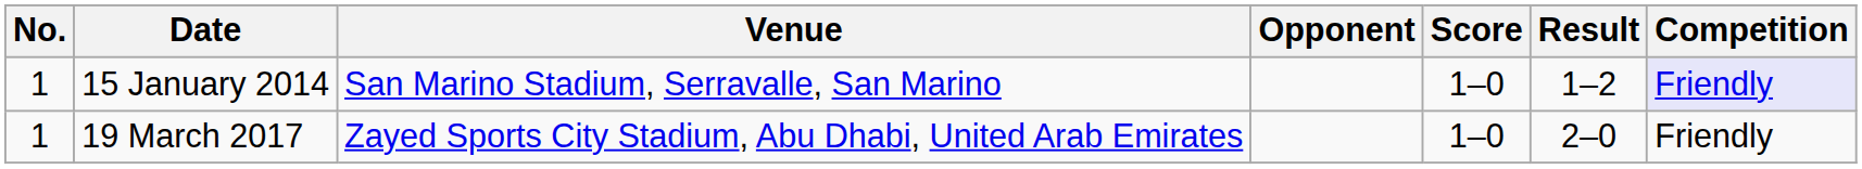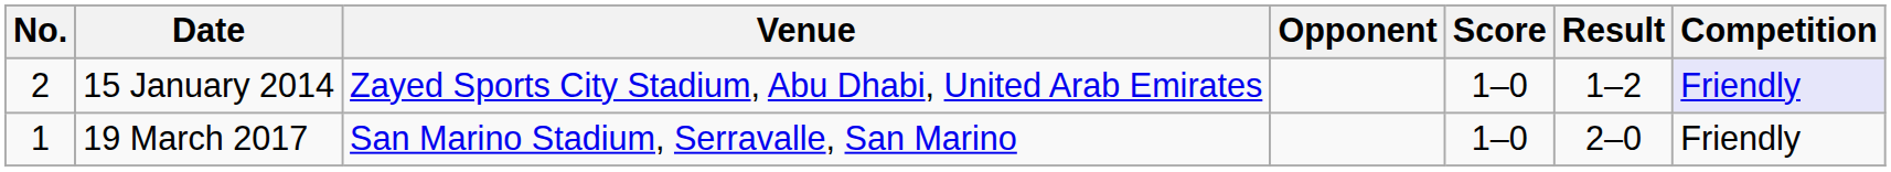15 January 2014 | No.: 1 -> 2
15 January 2014 | Venue: San Marino Stadium, Serravalle, San Marino -> Zayed Sports City Stadium, Abu Dhabi, United Arab Emirates
19 March 2017 | Venue: Zayed Sports City Stadium, Abu Dhabi, United Arab Emirates -> San Marino Stadium, Serravalle, San Marino
